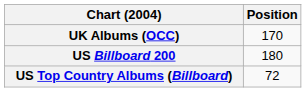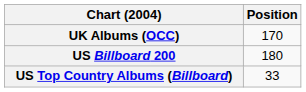US Top Country Albums (Billboard) | Position: 72 -> 33
